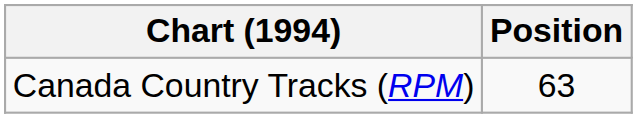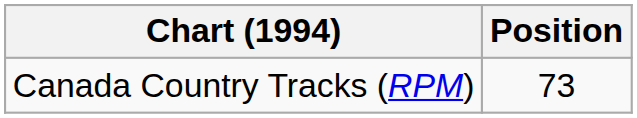Canada Country Tracks (RPM) | Position: 63 -> 73
